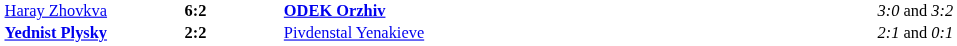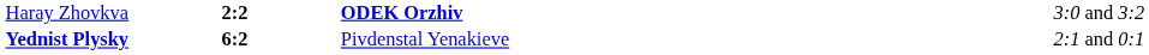Haray Zhovkva | column 2: 6:2 -> 2:2
Yednist Plysky | column 2: 2:2 -> 6:2
